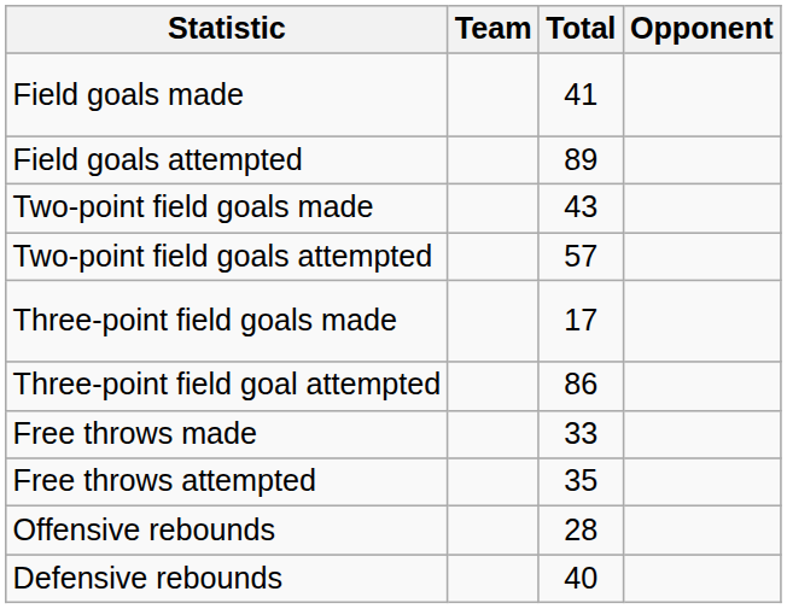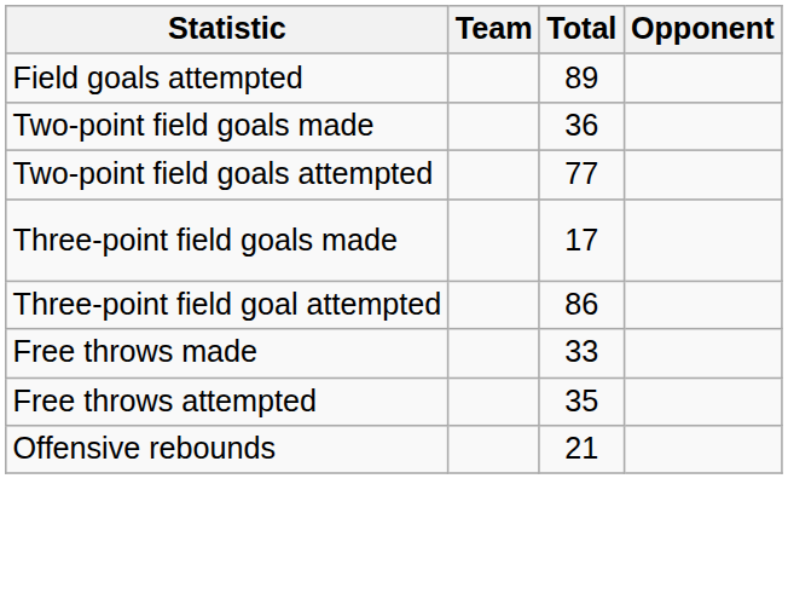- row: Field goals made | 41
Two-point field goals made | Total: 43 -> 36
Two-point field goals attempted | Total: 57 -> 77
Offensive rebounds | Total: 28 -> 21
- row: Defensive rebounds | 40
